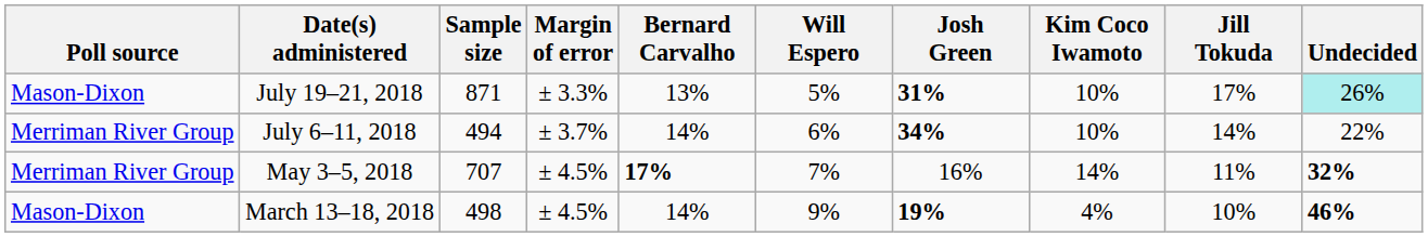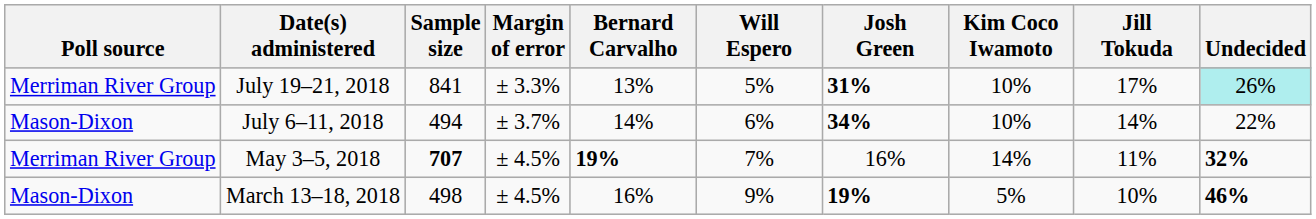July 19–21, 2018 | Poll source: Mason-Dixon -> Merriman River Group
July 19–21, 2018 | Sample size: 871 -> 841
July 6–11, 2018 | Poll source: Merriman River Group -> Mason-Dixon
May 3–5, 2018 | Sample size: normal -> bold
May 3–5, 2018 | Bernard Carvalho: 17% -> 19%
March 13–18, 2018 | Bernard Carvalho: 14% -> 16%
March 13–18, 2018 | Kim Coco Iwamoto: 4% -> 5%
